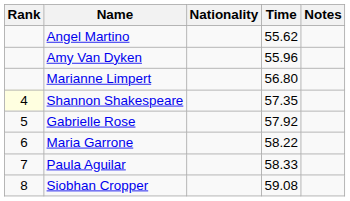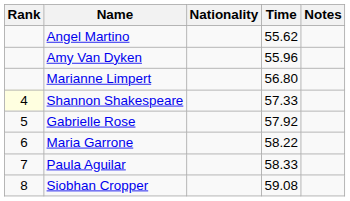Shannon Shakespeare | Time: 57.35 -> 57.33
